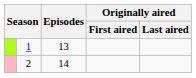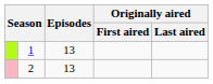2 | Episodes: 14 -> 13
